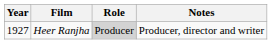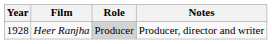Heer Ranjha | Year: 1927 -> 1928
